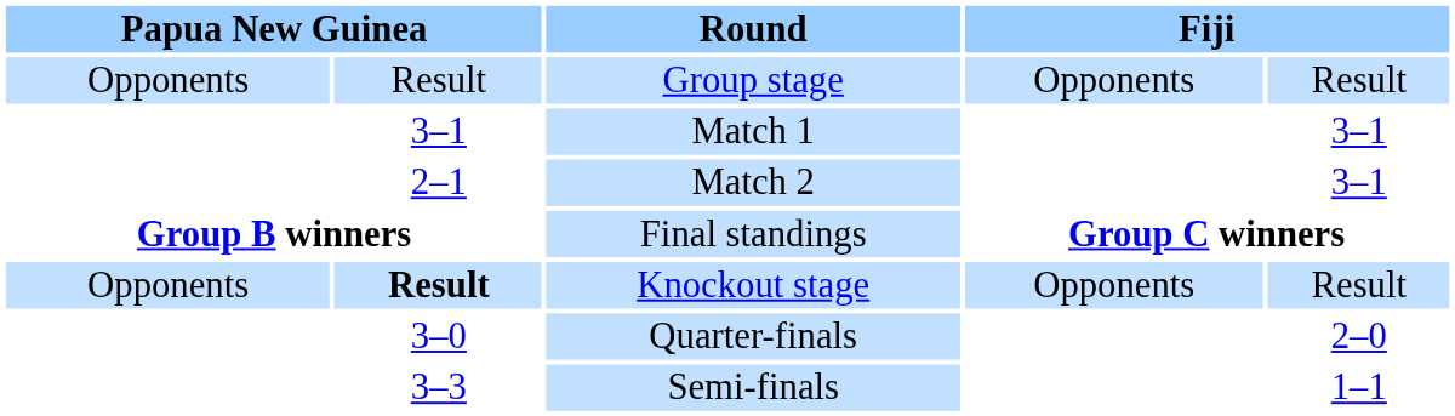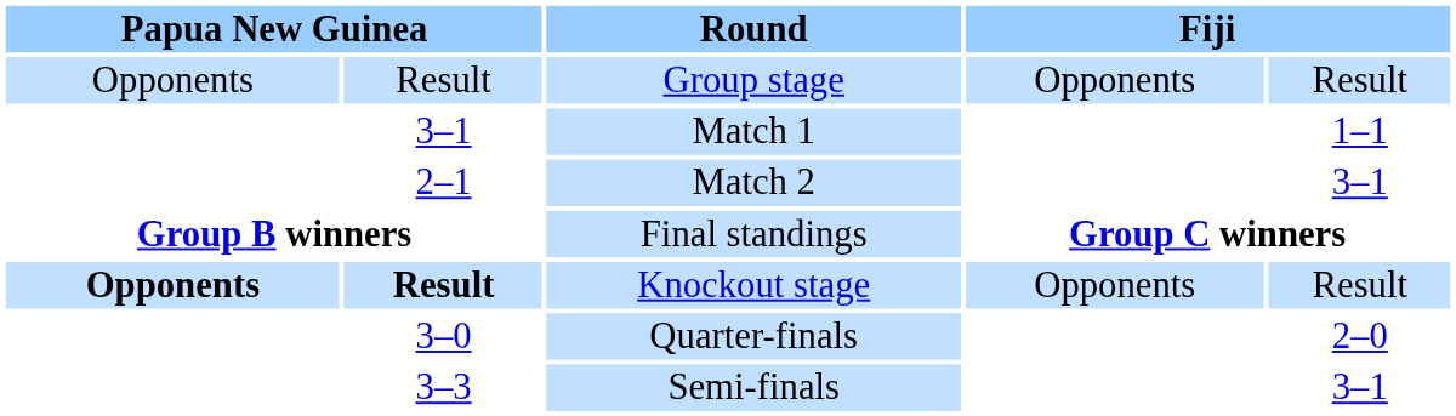Match 1 | column 5: 3–1 -> 1–1
Knockout stage | column 1: normal -> bold
Semi-finals | column 5: 1–1 -> 3–1
